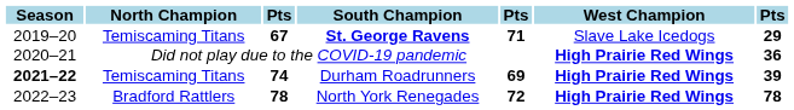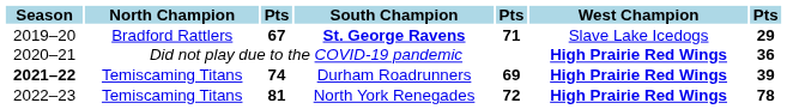St. George Ravens | North Champion: Temiscaming Titans -> Bradford Rattlers
North York Renegades | North Champion: Bradford Rattlers -> Temiscaming Titans
North York Renegades | column 3: 78 -> 81
